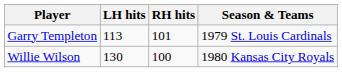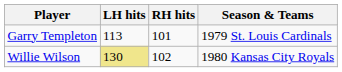Willie Wilson | LH hits: no background -> khaki background
Willie Wilson | RH hits: 100 -> 102
